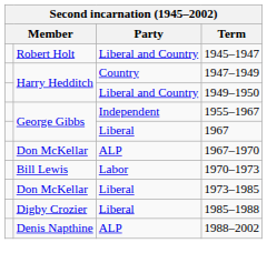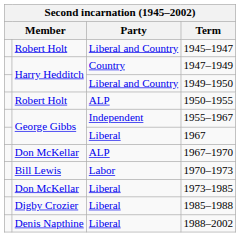+ row: Robert Holt | ALP | 1950–1955
1988–2002 | Party: ALP -> Liberal
